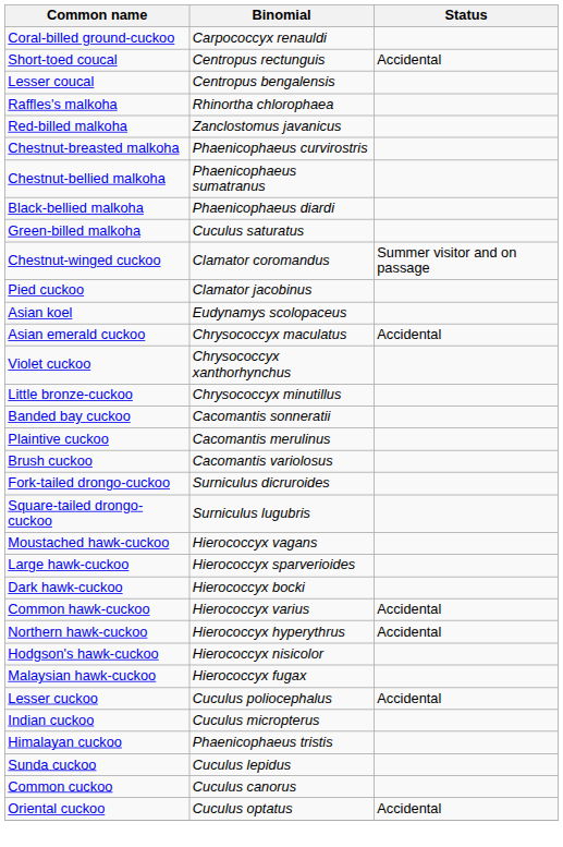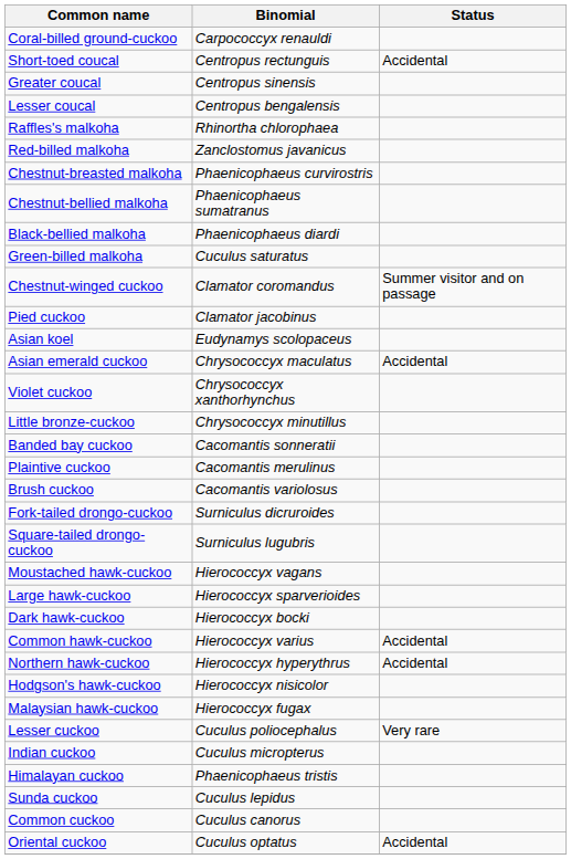+ row: Greater coucal | Centropus sinensis
Lesser cuckoo | Status: Accidental -> Very rare
